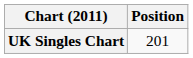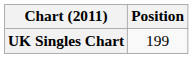UK Singles Chart | Position: 201 -> 199
